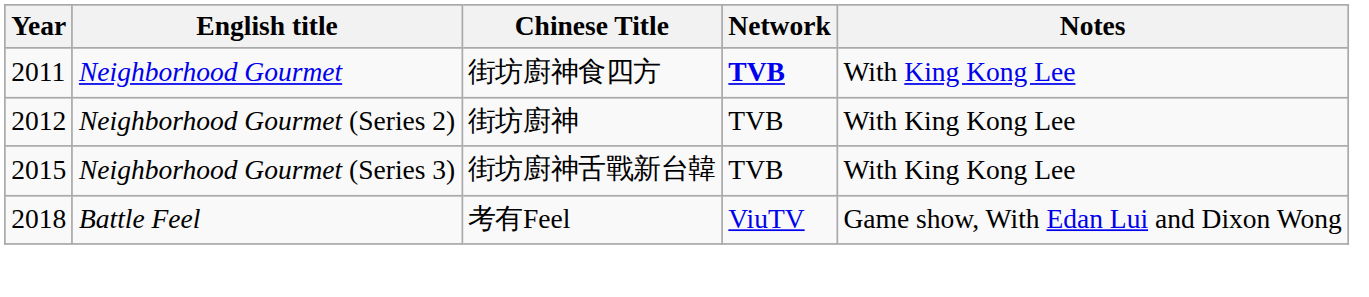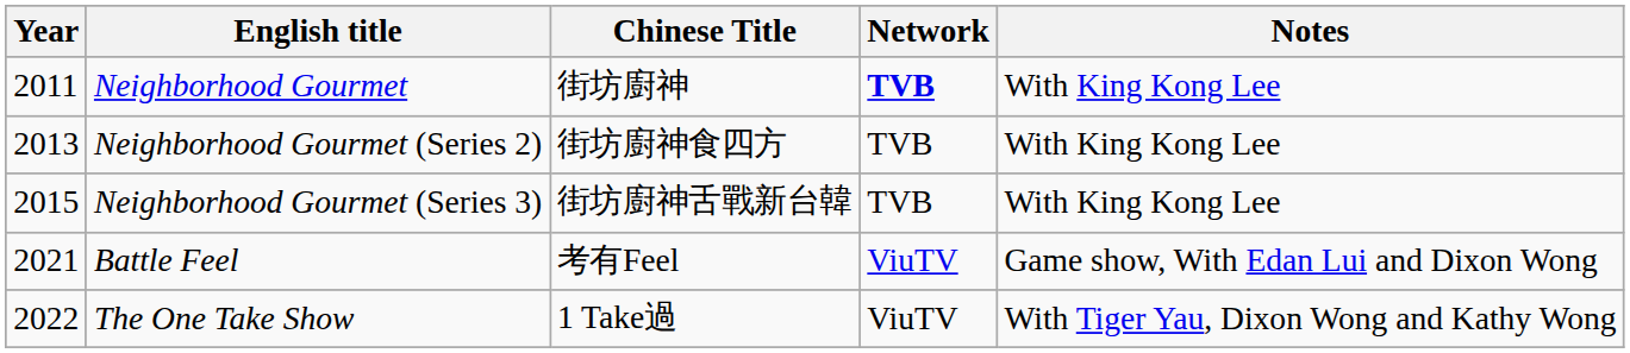Neighborhood Gourmet | Chinese Title: 街坊廚神食四方 -> 街坊廚神
Neighborhood Gourmet (Series 2) | Year: 2012 -> 2013
Neighborhood Gourmet (Series 2) | Chinese Title: 街坊廚神 -> 街坊廚神食四方
Battle Feel | Year: 2018 -> 2021
+ row: 2022 | The One Take Show | 1 Take過 | ViuTV | With Tiger Yau, Dixon Wong and Kathy Wong
